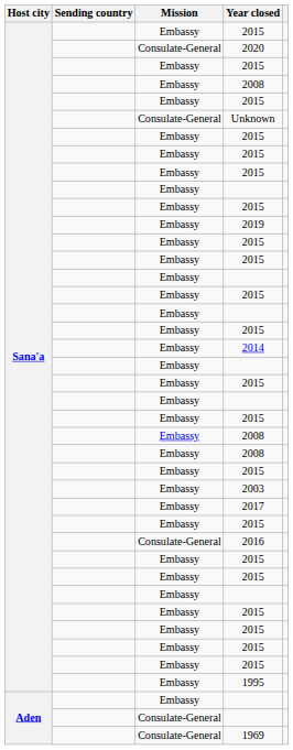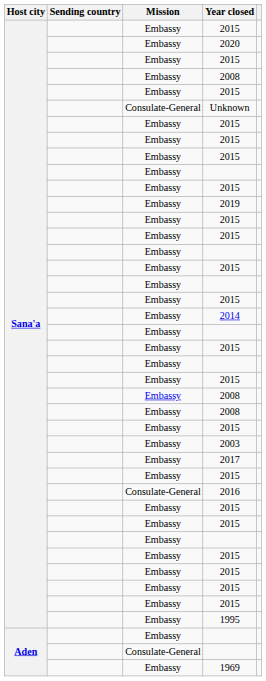2020 | Mission: Consulate-General -> Embassy
1969 | Mission: Consulate-General -> Embassy
